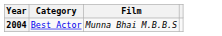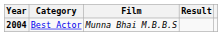+ column: Result
